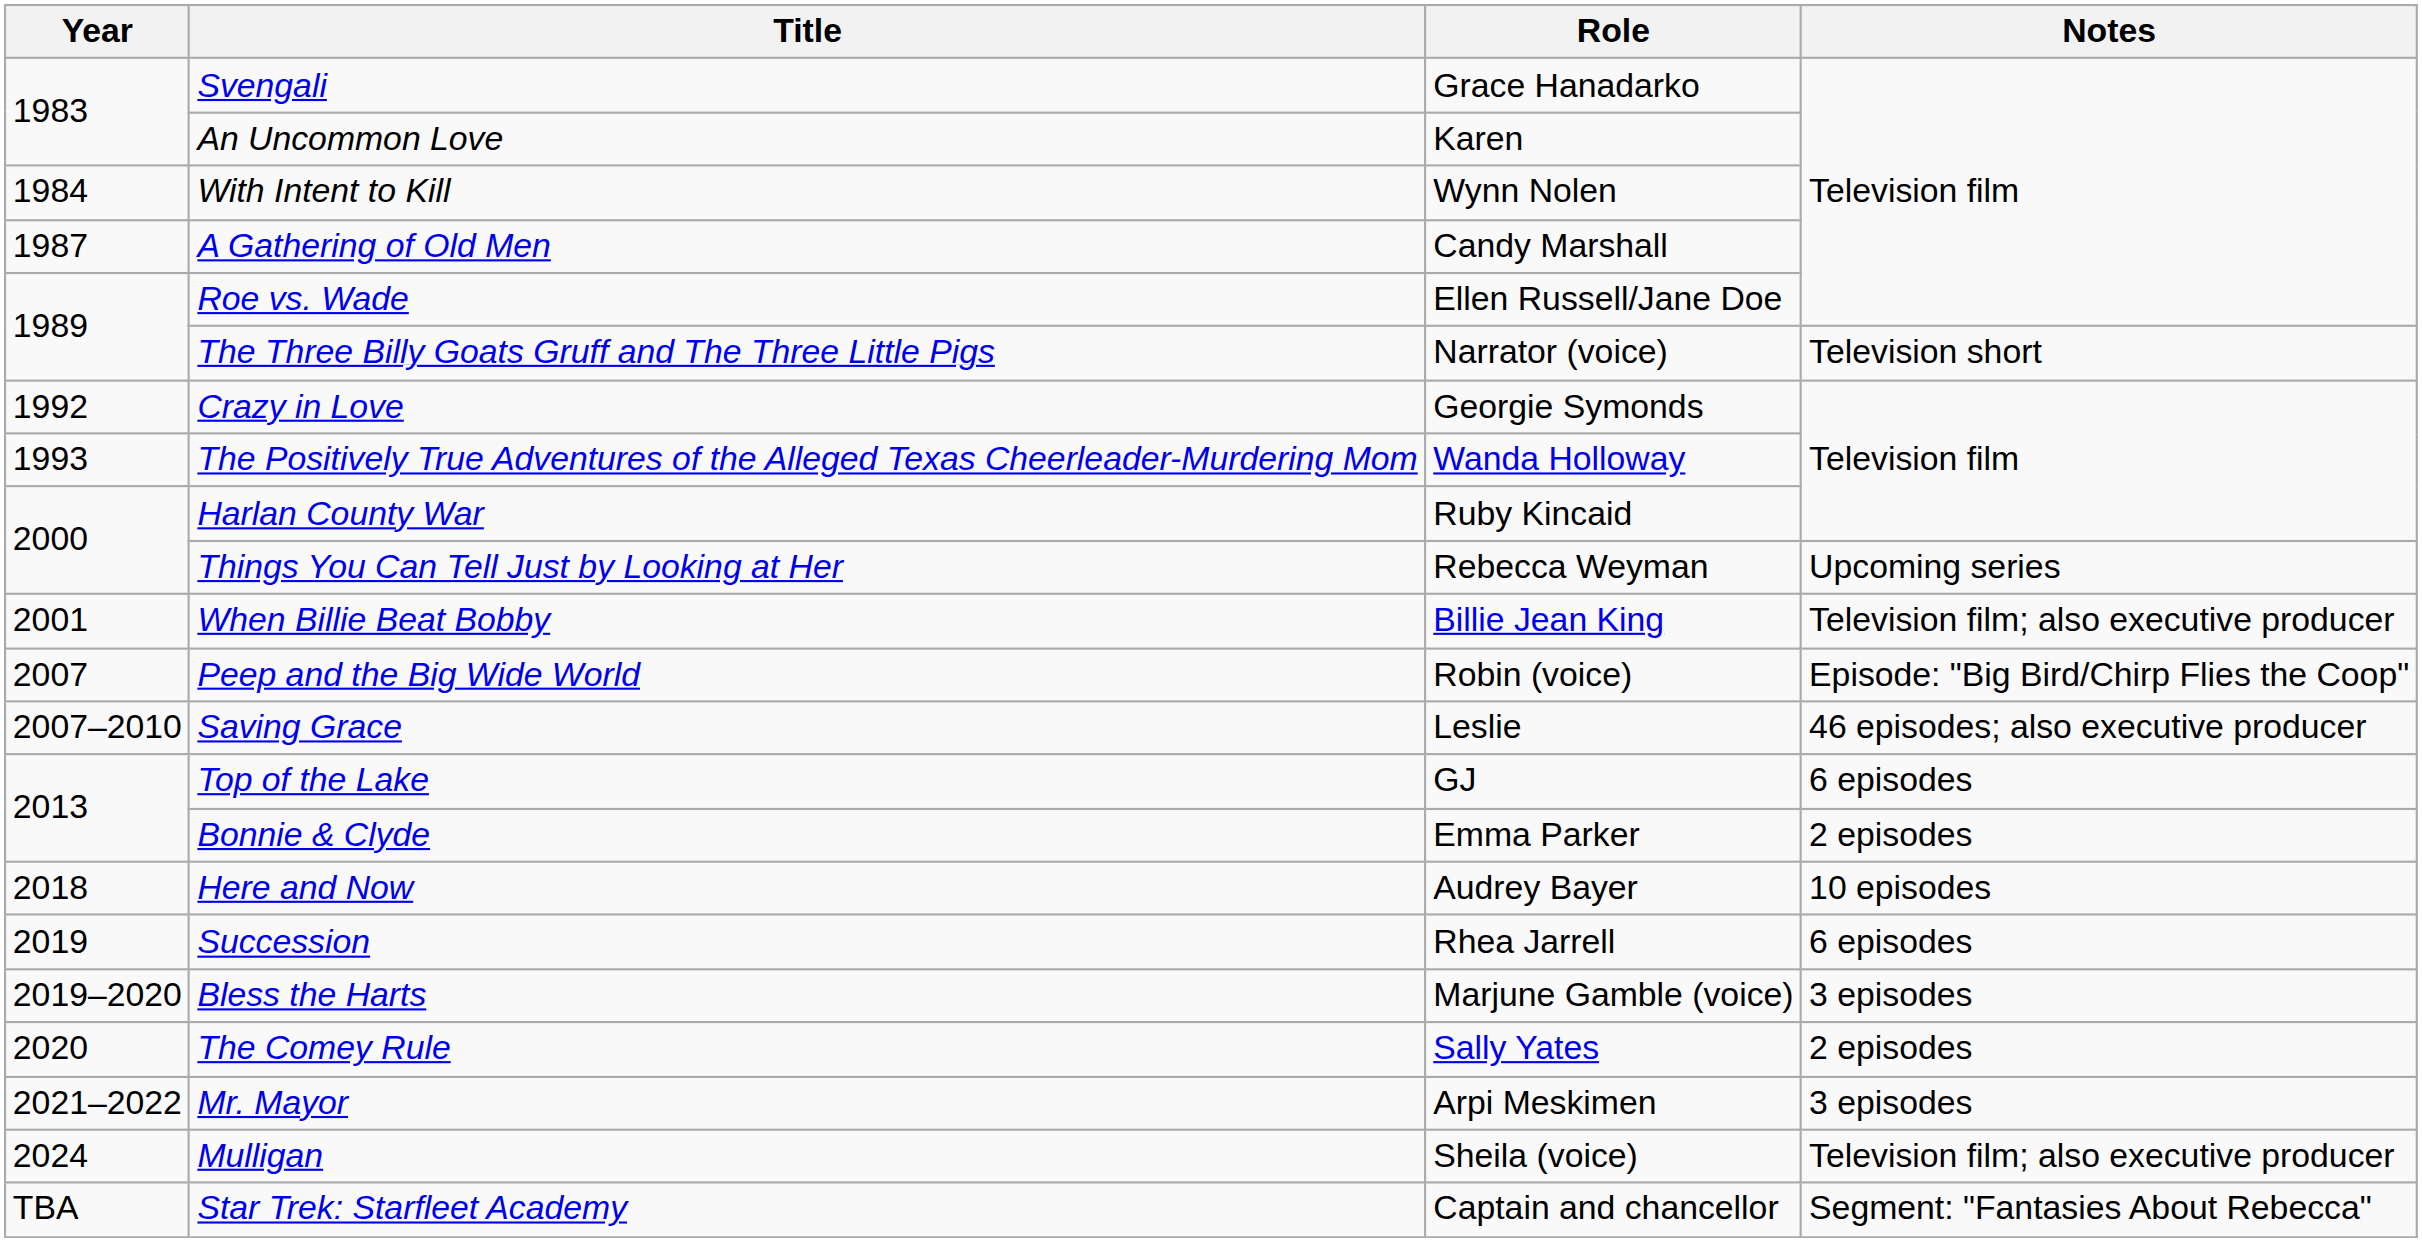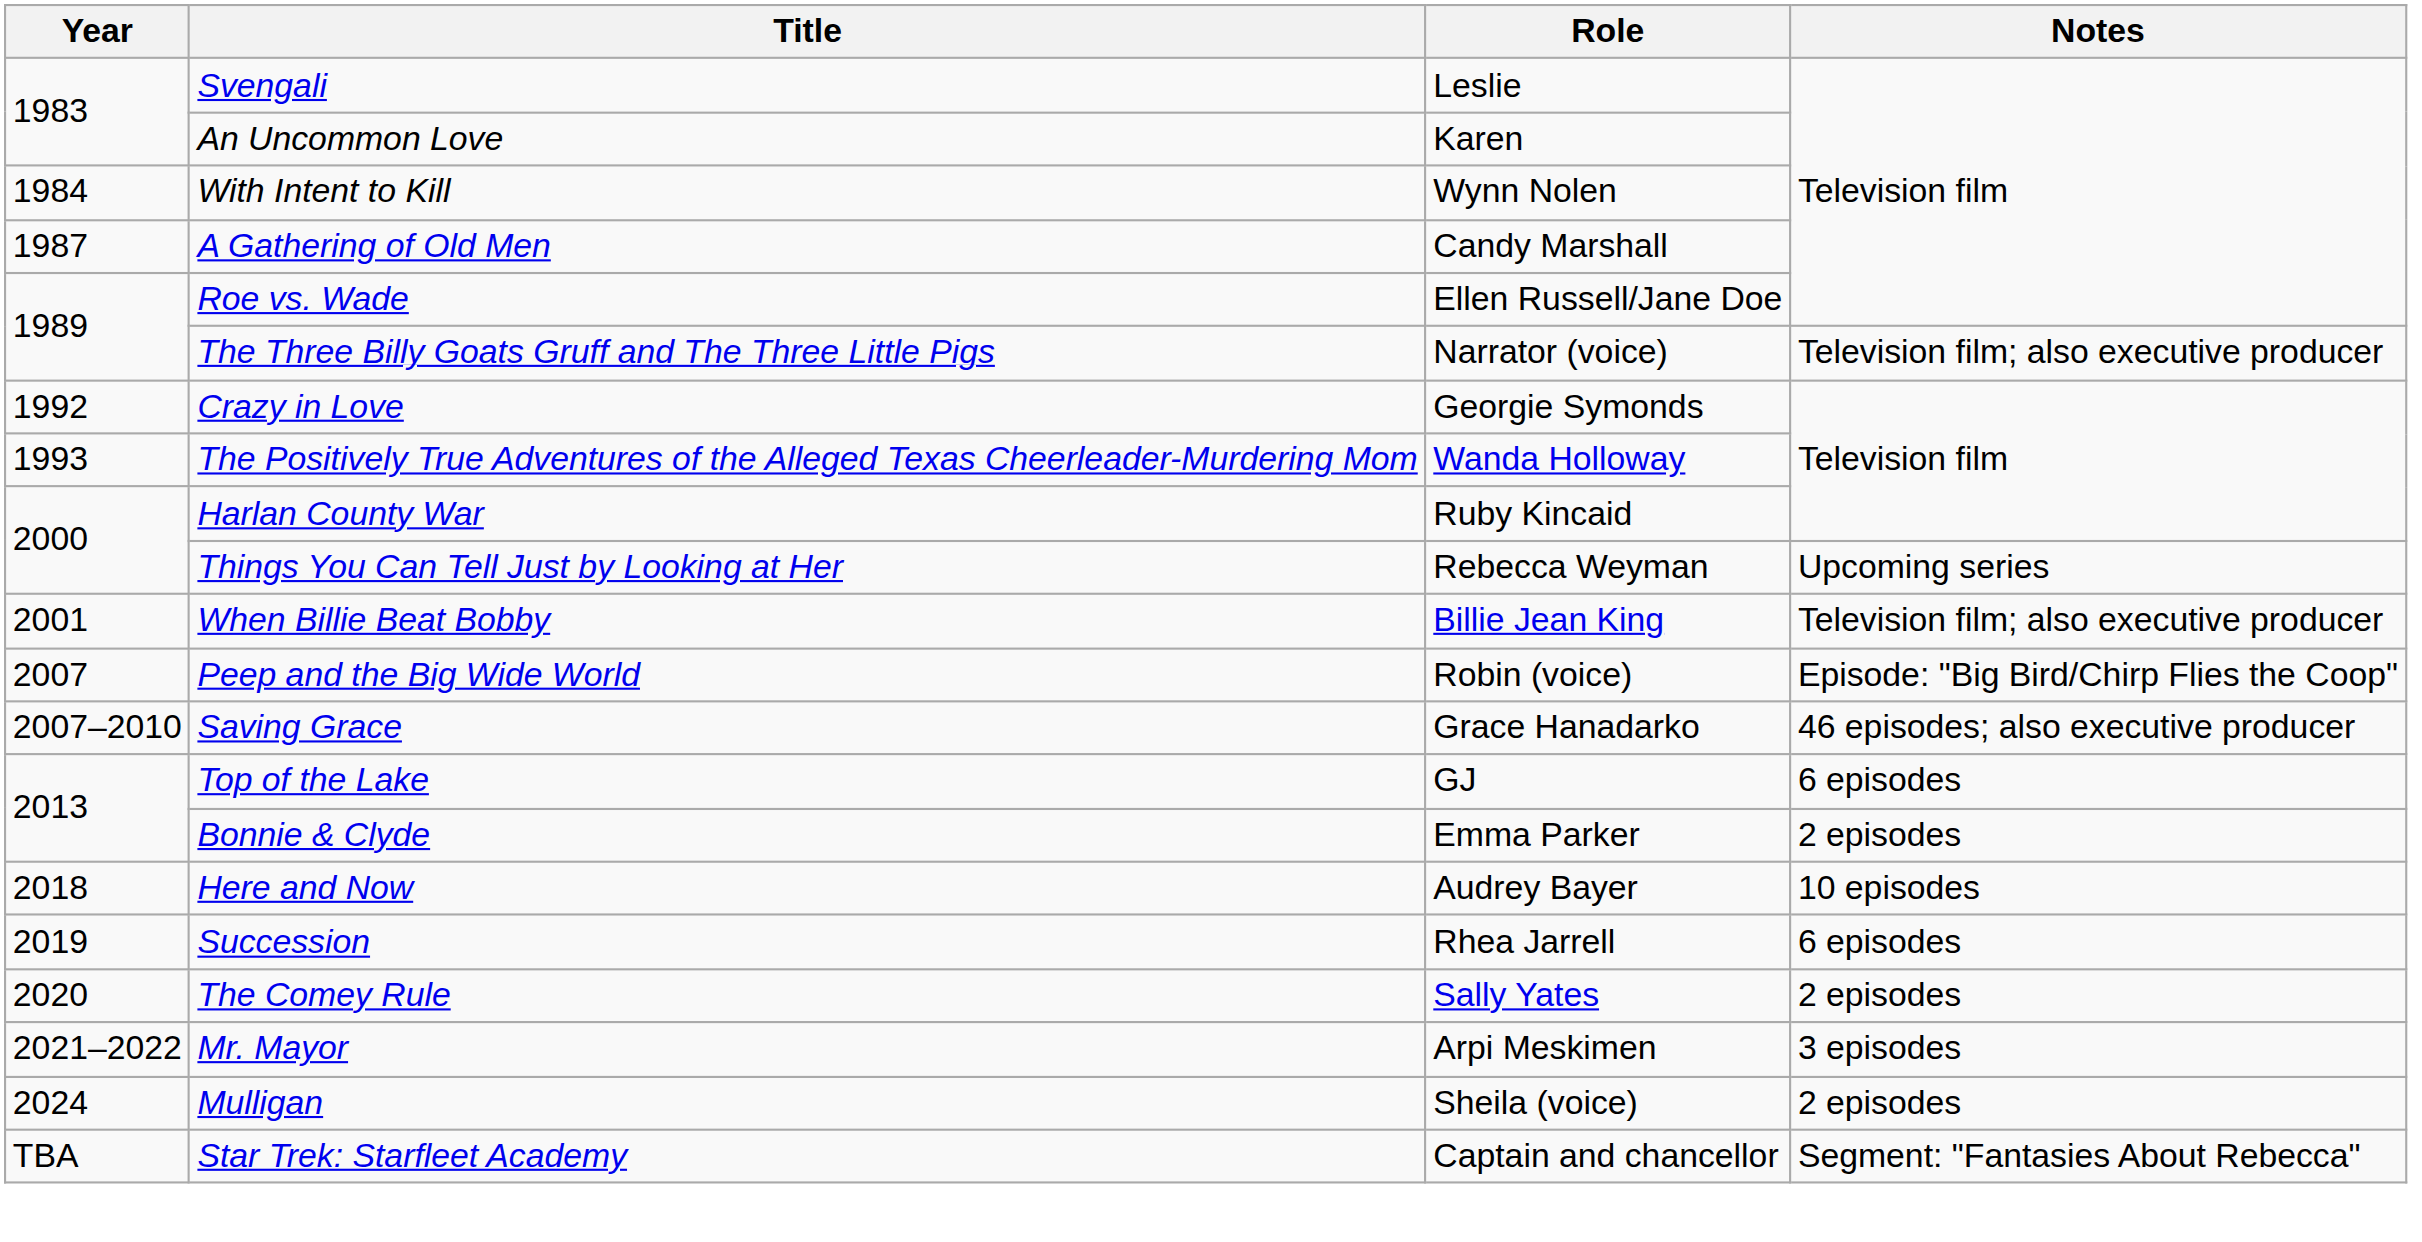Svengali | Role: Grace Hanadarko -> Leslie
The Three Billy Goats Gruff and The Three Little Pigs | Notes: Television short -> Television film; also executive producer
Saving Grace | Role: Leslie -> Grace Hanadarko
- row: 2019–2020 | Bless the Harts | Marjune Gamble (voice) | 3 episodes
Mulligan | Notes: Television film; also executive producer -> 2 episodes
